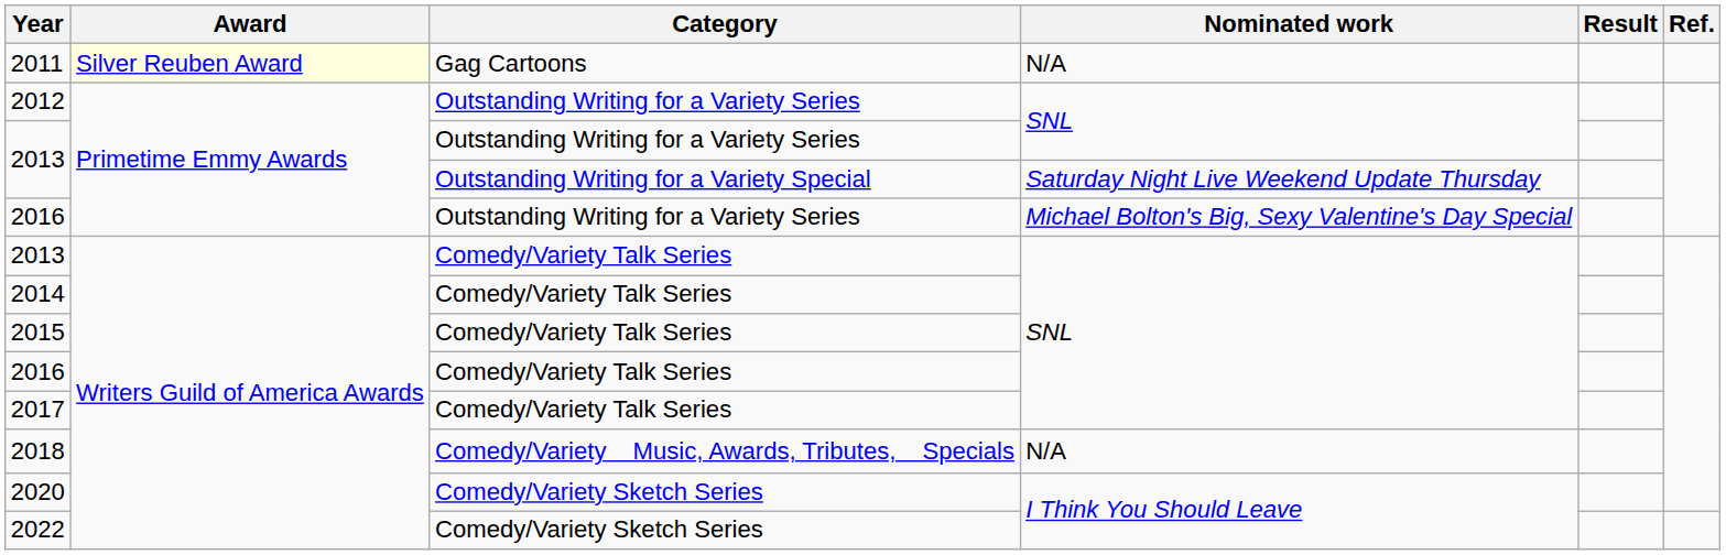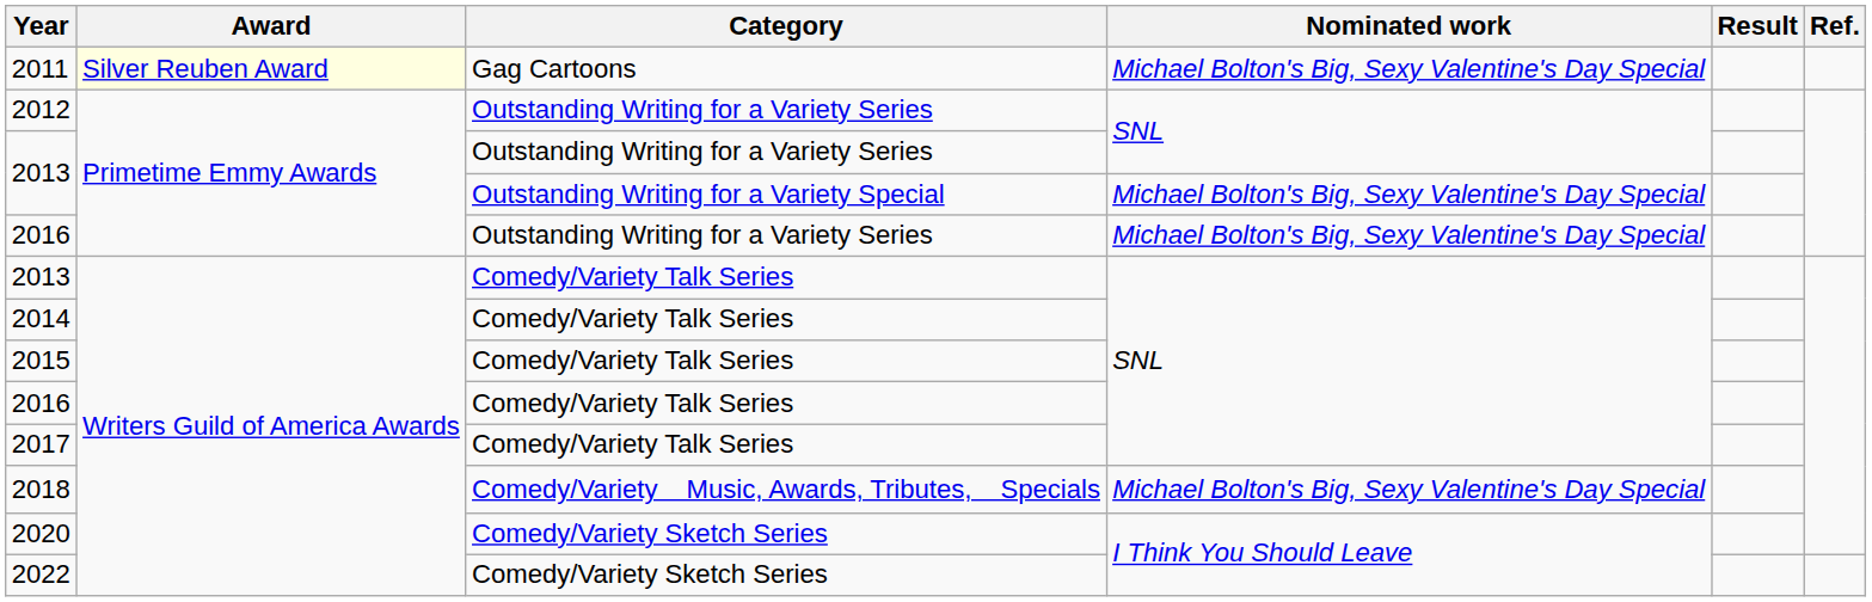2011 | Nominated work: N/A -> Michael Bolton's Big, Sexy Valentine's Day Special
2013 / Outstanding Writing for a Variety Special | Nominated work: Saturday Night Live Weekend Update Thursday -> Michael Bolton's Big, Sexy Valentine's Day Special
2018 | Nominated work: N/A -> Michael Bolton's Big, Sexy Valentine's Day Special
